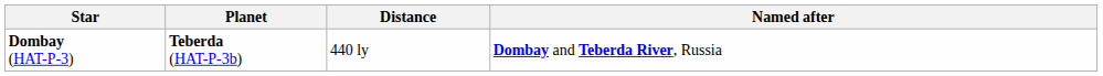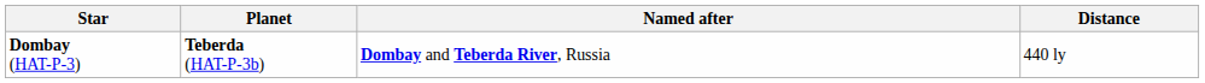columns swapped: Distance <-> Named after
